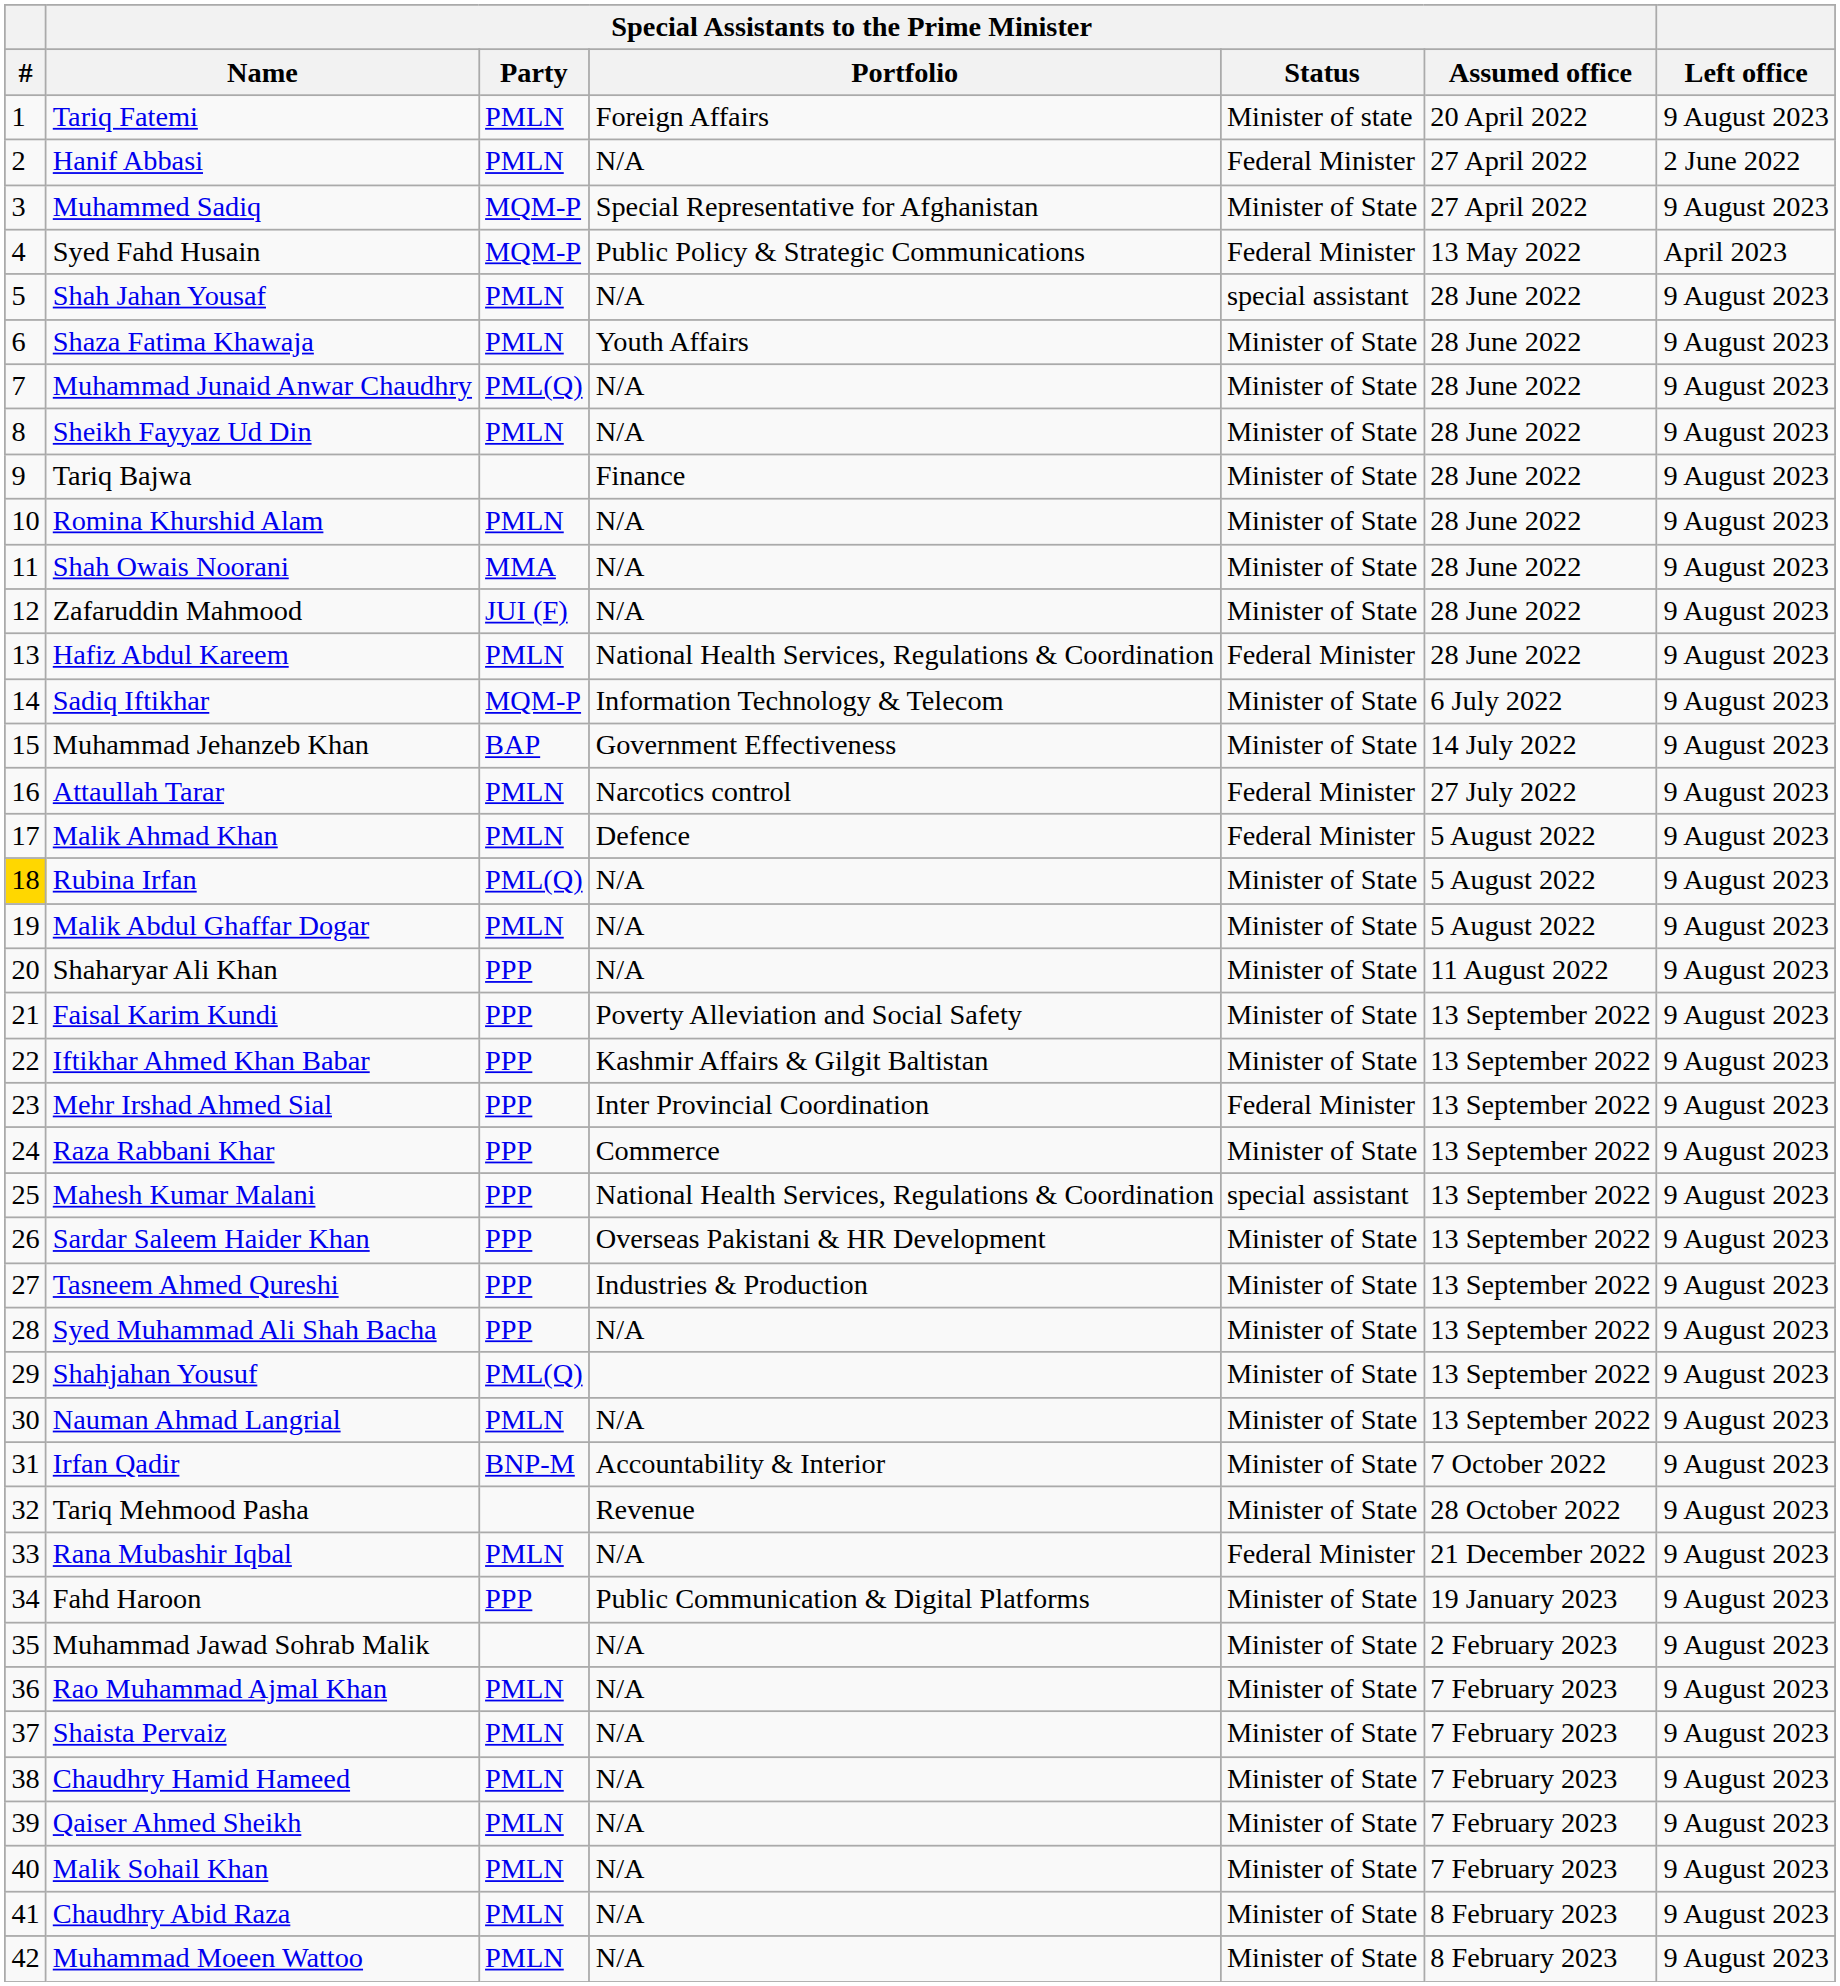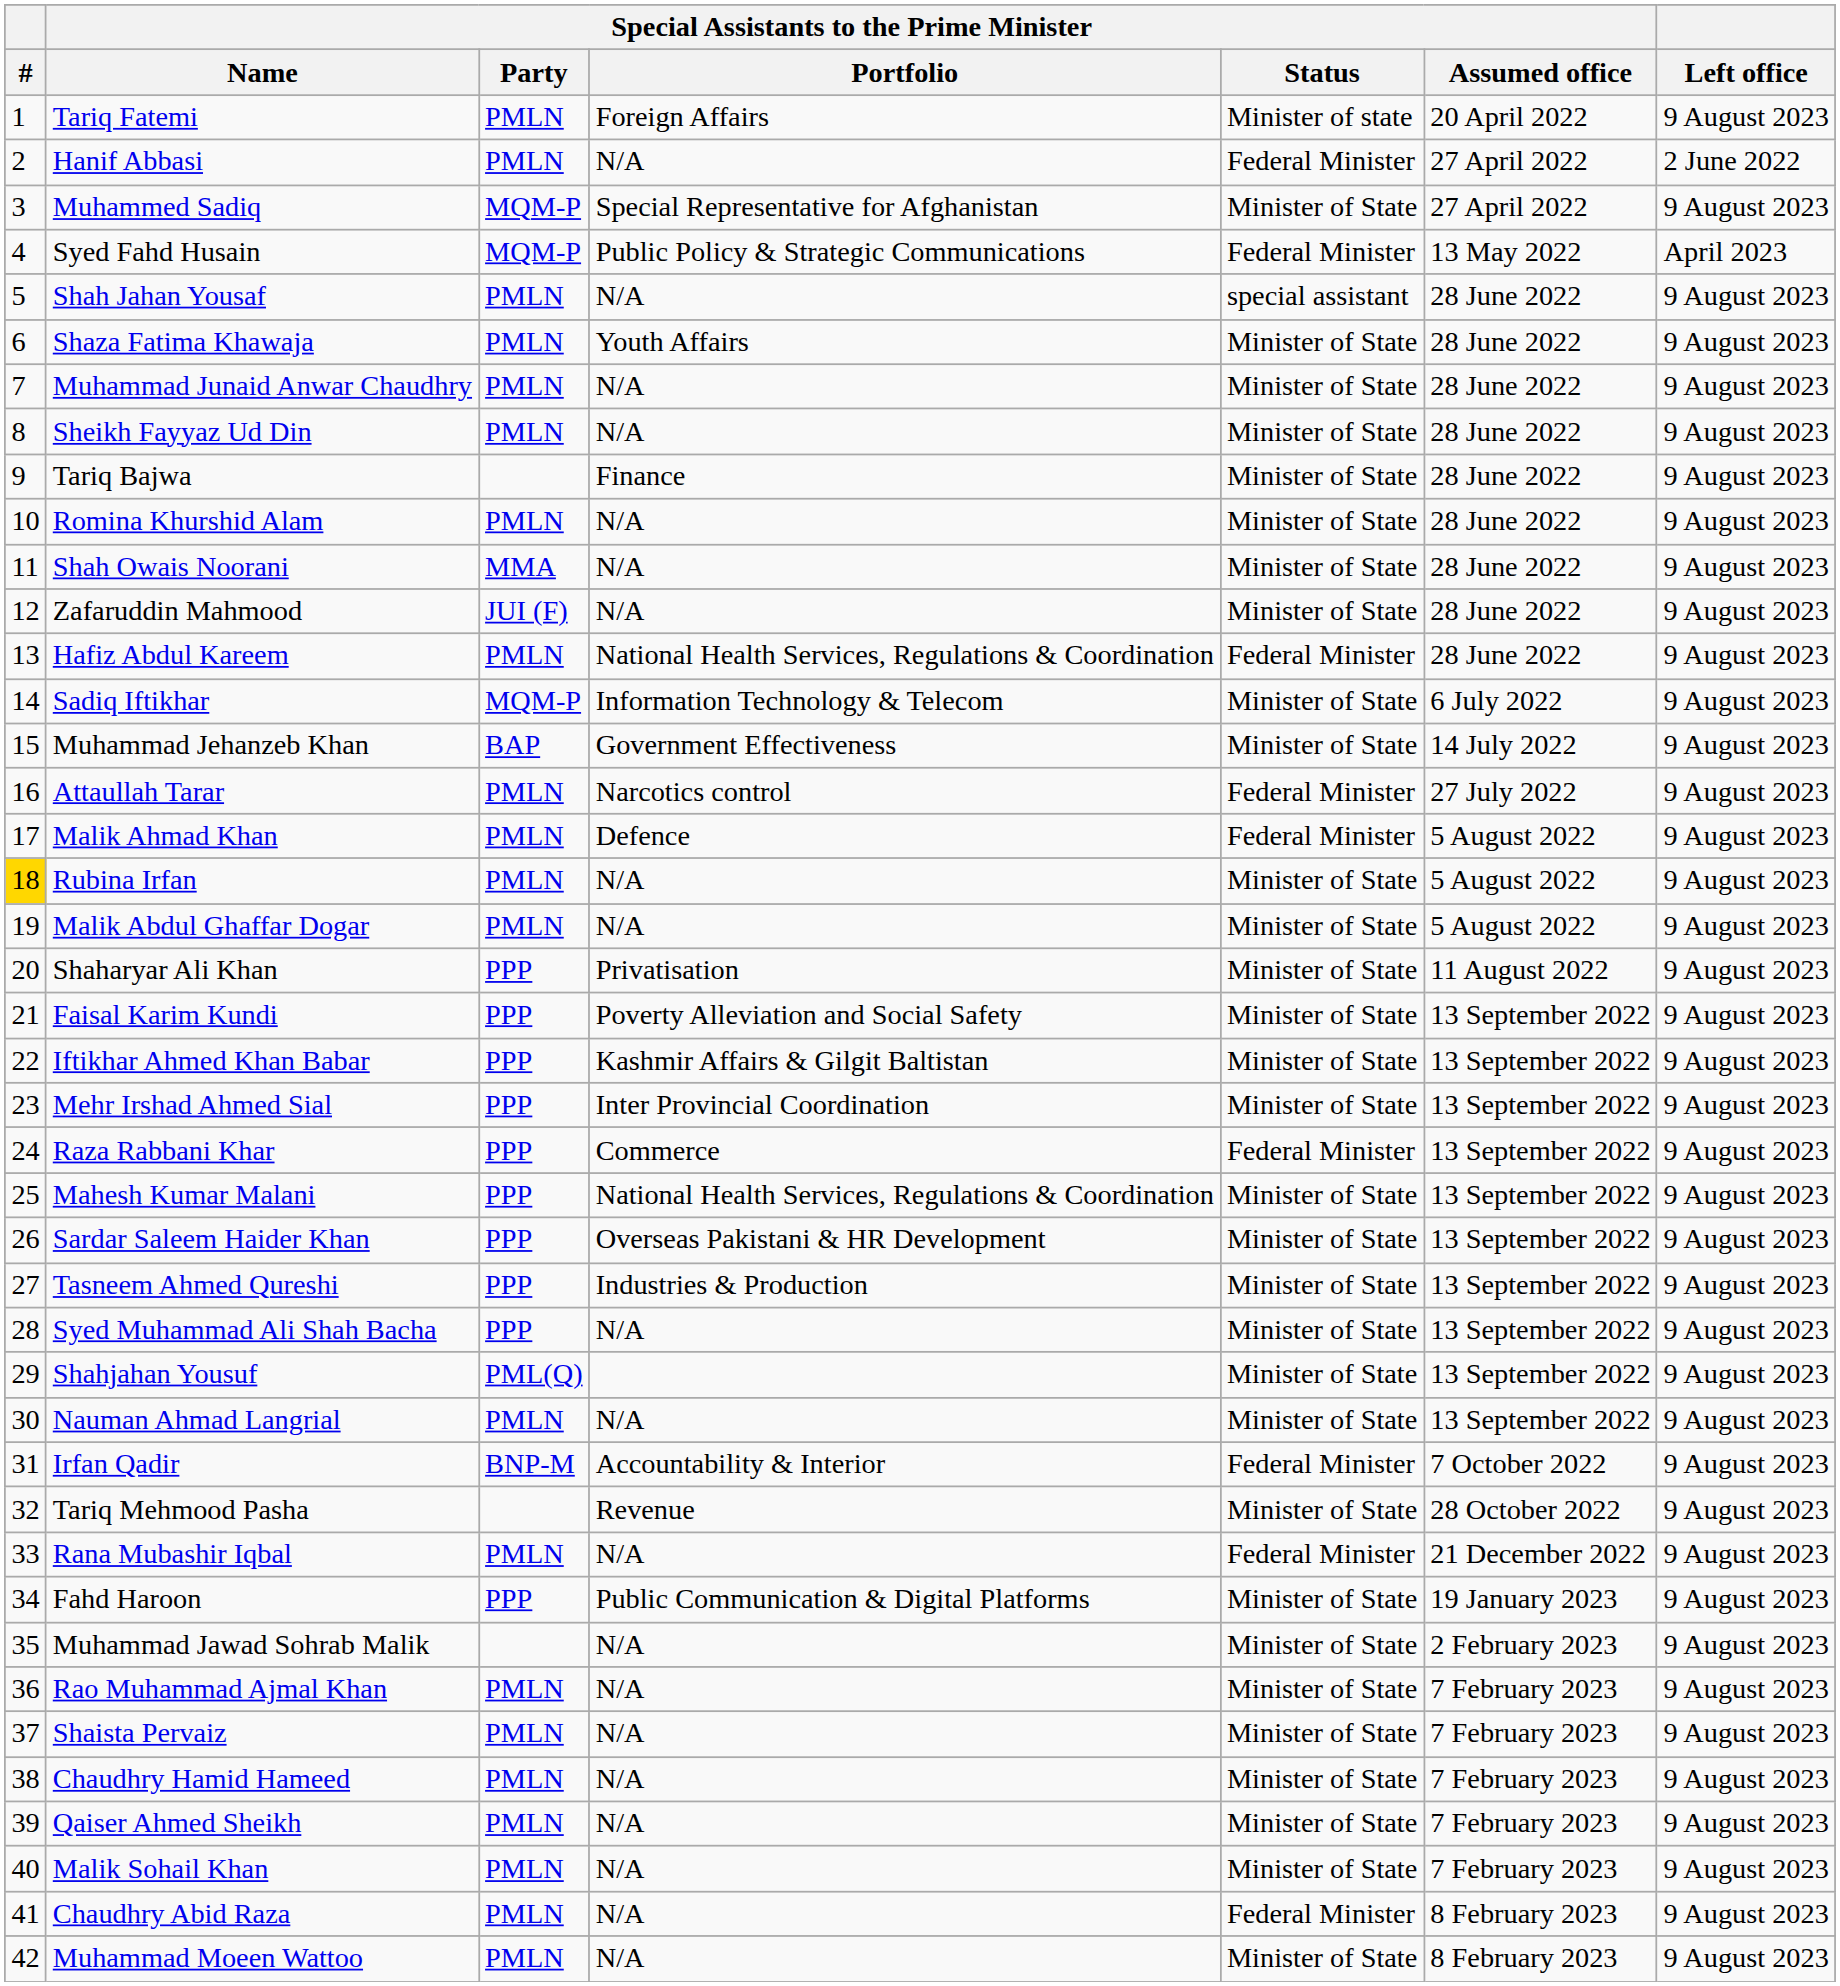Muhammad Junaid Anwar Chaudhry | Special Assistants to the Prime Minister / Party: PML(Q) -> PMLN
Rubina Irfan | Special Assistants to the Prime Minister / Party: PML(Q) -> PMLN
Shaharyar Ali Khan | Special Assistants to the Prime Minister / Portfolio: N/A -> Privatisation
Mehr Irshad Ahmed Sial | Special Assistants to the Prime Minister / Status: Federal Minister -> Minister of State
Raza Rabbani Khar | Special Assistants to the Prime Minister / Status: Minister of State -> Federal Minister
Mahesh Kumar Malani | Special Assistants to the Prime Minister / Status: special assistant -> Minister of State
Irfan Qadir | Special Assistants to the Prime Minister / Status: Minister of State -> Federal Minister
Chaudhry Abid Raza | Special Assistants to the Prime Minister / Status: Minister of State -> Federal Minister
